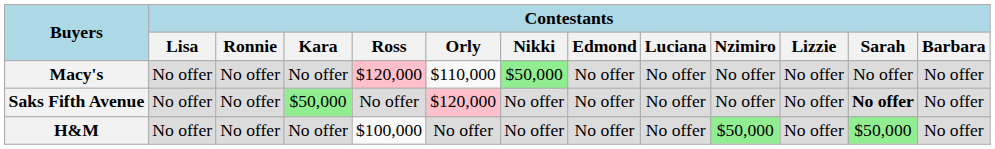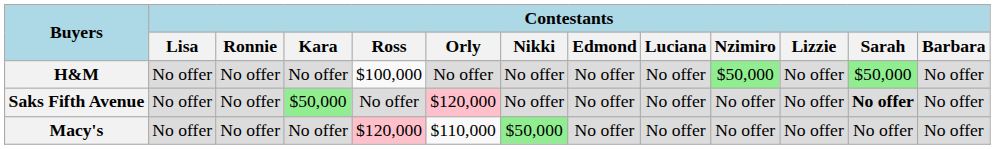rows swapped: Macy's <-> H&M
